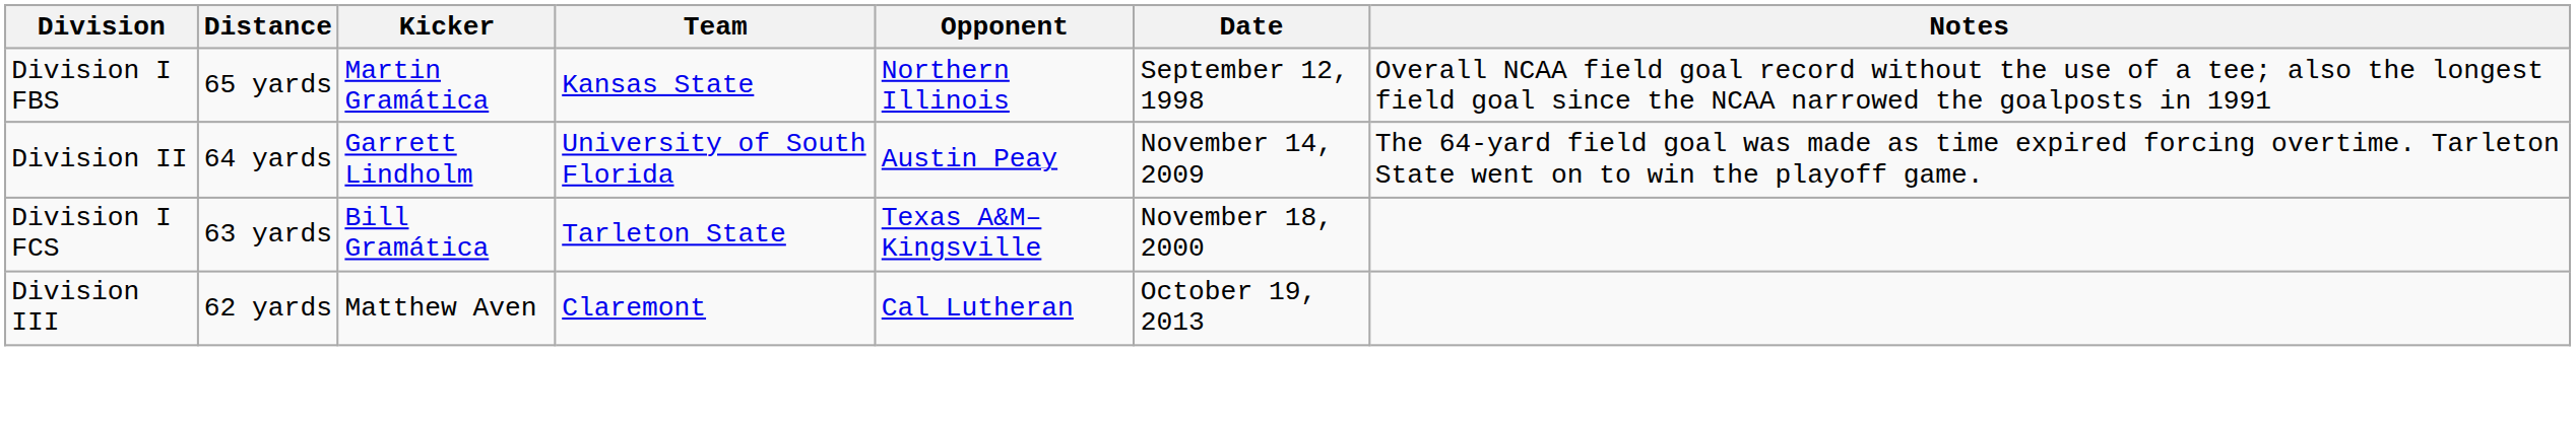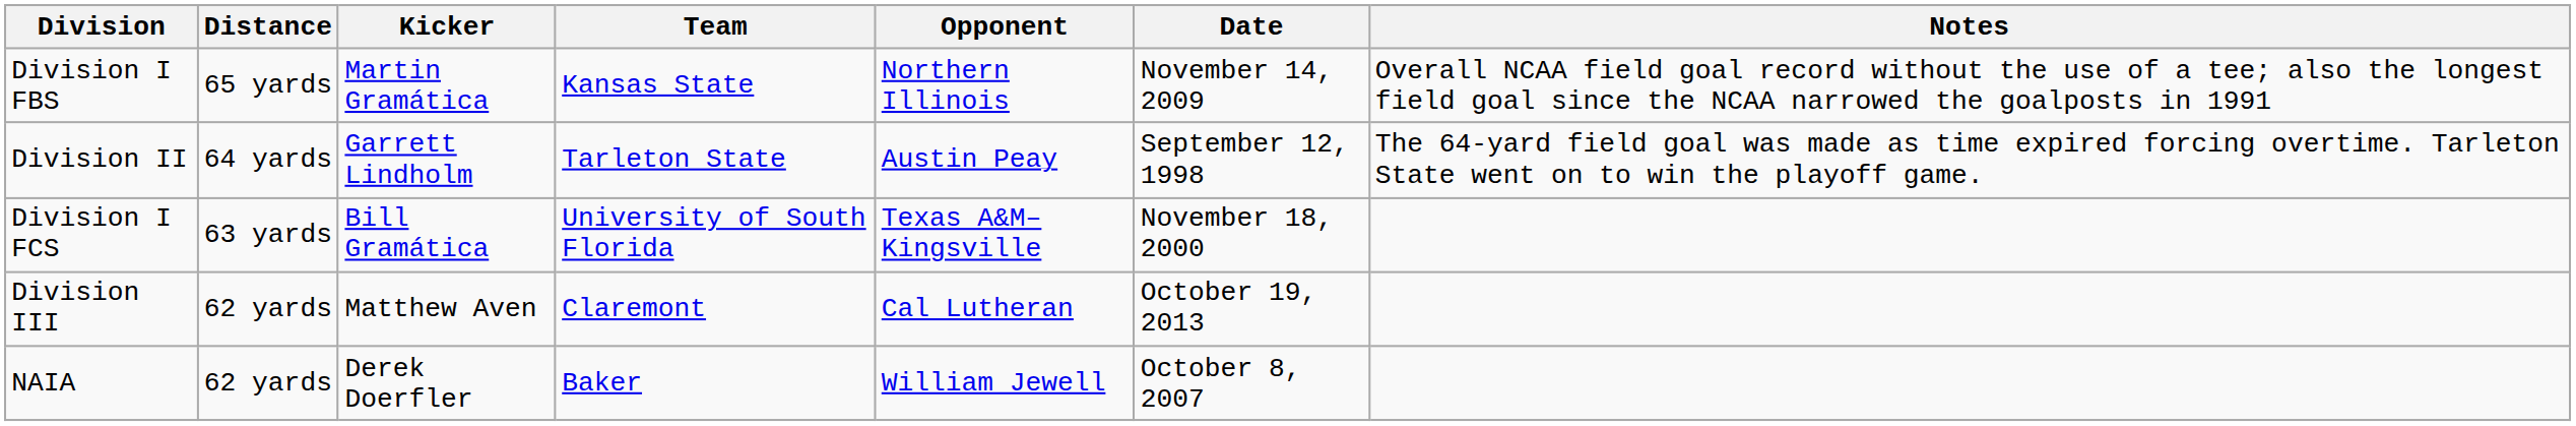Division I FBS | Date: September 12, 1998 -> November 14, 2009
Division II | Team: University of South Florida -> Tarleton State
Division II | Date: November 14, 2009 -> September 12, 1998
Division I FCS | Team: Tarleton State -> University of South Florida
+ row: NAIA | 62 yards | Derek Doerfler | Baker | William Jewell | October 8, 2007
